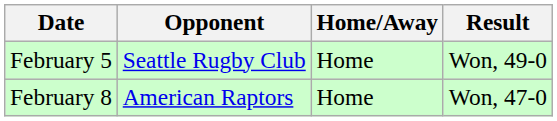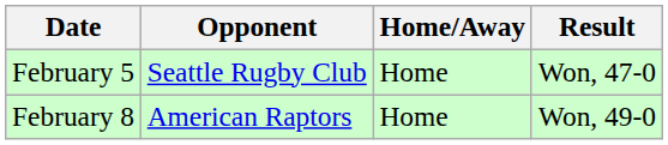February 5 | Result: Won, 49-0 -> Won, 47-0
February 8 | Result: Won, 47-0 -> Won, 49-0
